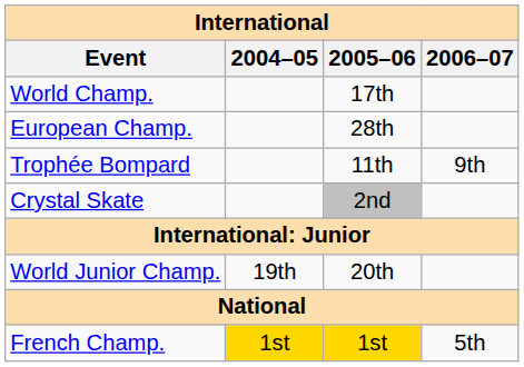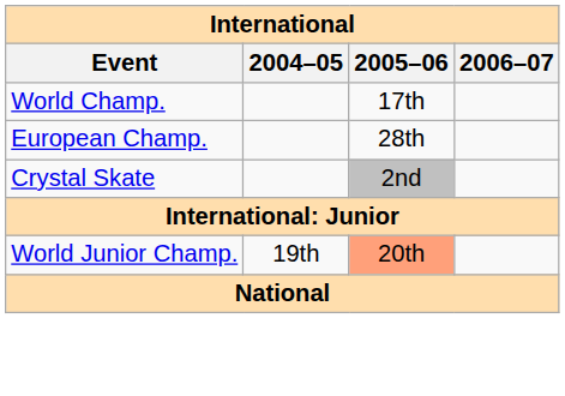- row: Trophée Bompard | 11th | 9th
World Junior Champ. | 2005–06: no background -> lightsalmon background
- row: French Champ. | 1st | 1st | 5th
